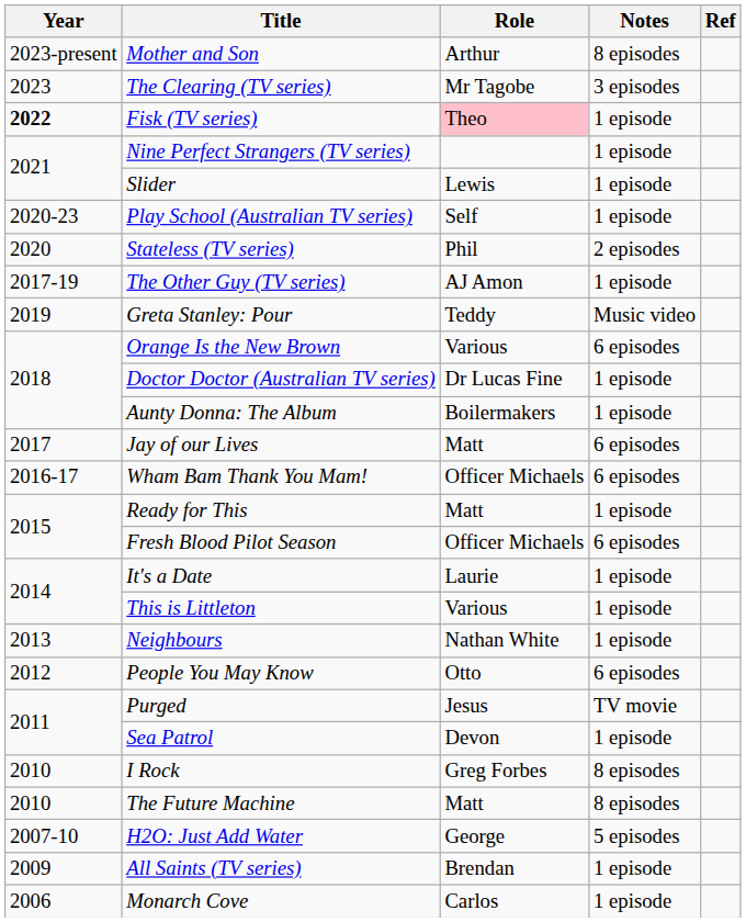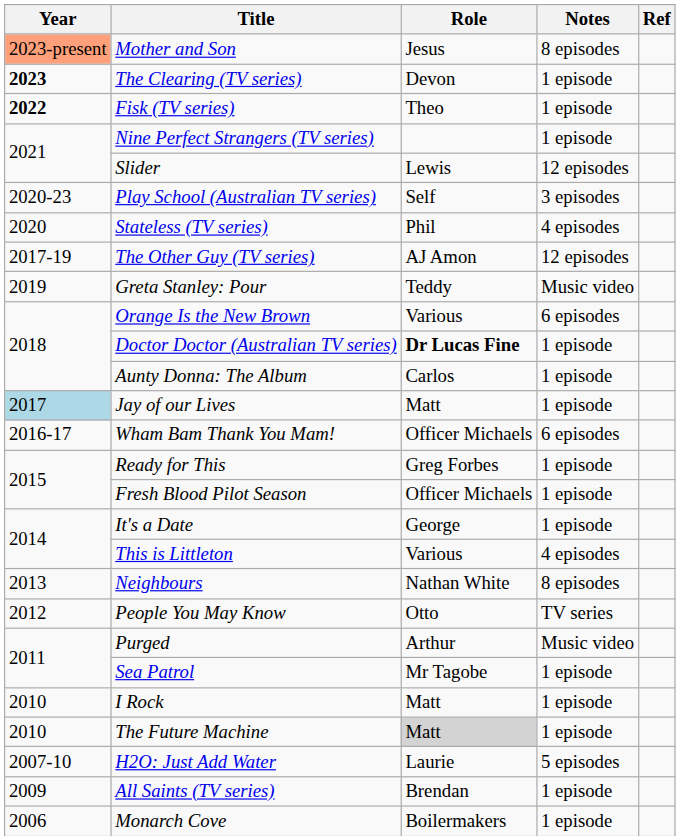Mother and Son | Year: no background -> lightsalmon background
Mother and Son | Role: Arthur -> Jesus
The Clearing (TV series) | Year: normal -> bold
The Clearing (TV series) | Role: Mr Tagobe -> Devon
The Clearing (TV series) | Notes: 3 episodes -> 1 episode
Fisk (TV series) | Role: pink background -> no background
Slider | Notes: 1 episode -> 12 episodes
Play School (Australian TV series) | Notes: 1 episode -> 3 episodes
Stateless (TV series) | Notes: 2 episodes -> 4 episodes
The Other Guy (TV series) | Notes: 1 episode -> 12 episodes
Doctor Doctor (Australian TV series) | Role: normal -> bold
Aunty Donna: The Album | Role: Boilermakers -> Carlos
Jay of our Lives | Year: no background -> lightblue background
Jay of our Lives | Notes: 6 episodes -> 1 episode
Ready for This | Role: Matt -> Greg Forbes
Fresh Blood Pilot Season | Notes: 6 episodes -> 1 episode
It's a Date | Role: Laurie -> George
This is Littleton | Notes: 1 episode -> 4 episodes
Neighbours | Notes: 1 episode -> 8 episodes
People You May Know | Notes: 6 episodes -> TV series
Purged | Role: Jesus -> Arthur
Purged | Notes: TV movie -> Music video
Sea Patrol | Role: Devon -> Mr Tagobe
I Rock | Role: Greg Forbes -> Matt
I Rock | Notes: 8 episodes -> 1 episode
The Future Machine | Role: no background -> lightgrey background
The Future Machine | Notes: 8 episodes -> 1 episode
H2O: Just Add Water | Role: George -> Laurie
Monarch Cove | Role: Carlos -> Boilermakers
